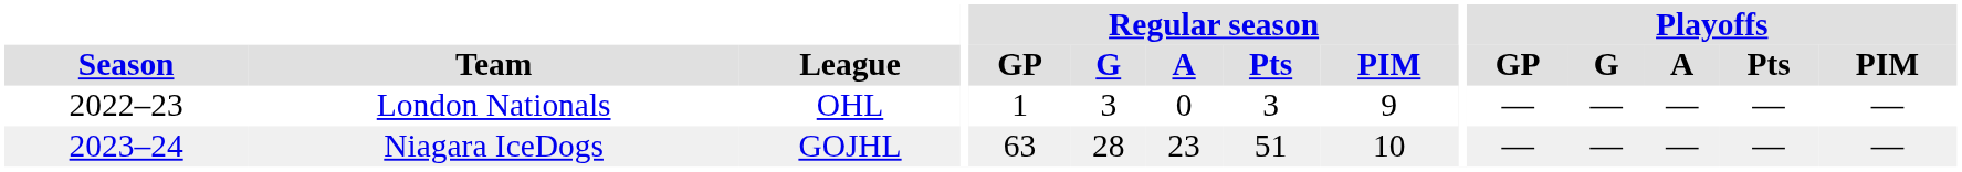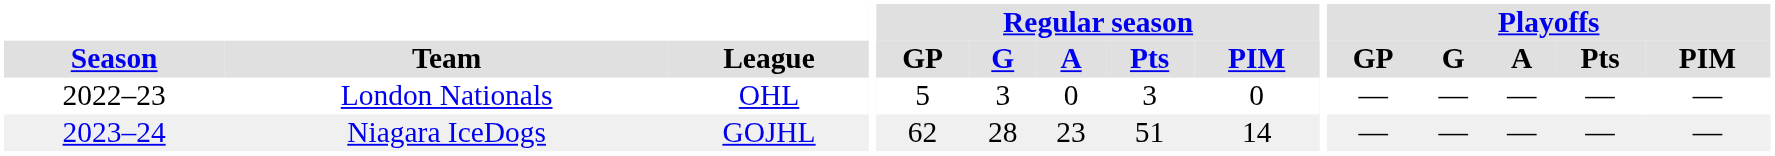London Nationals | Regular season / GP: 1 -> 5
London Nationals | Regular season / PIM: 9 -> 0
Niagara IceDogs | Regular season / GP: 63 -> 62
Niagara IceDogs | Regular season / PIM: 10 -> 14
